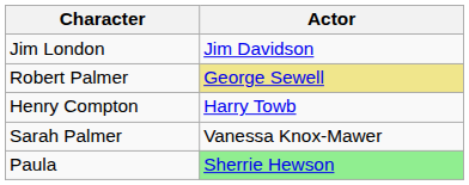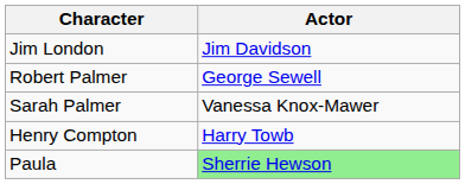Robert Palmer | Actor: khaki background -> no background
rows swapped: Henry Compton <-> Sarah Palmer
